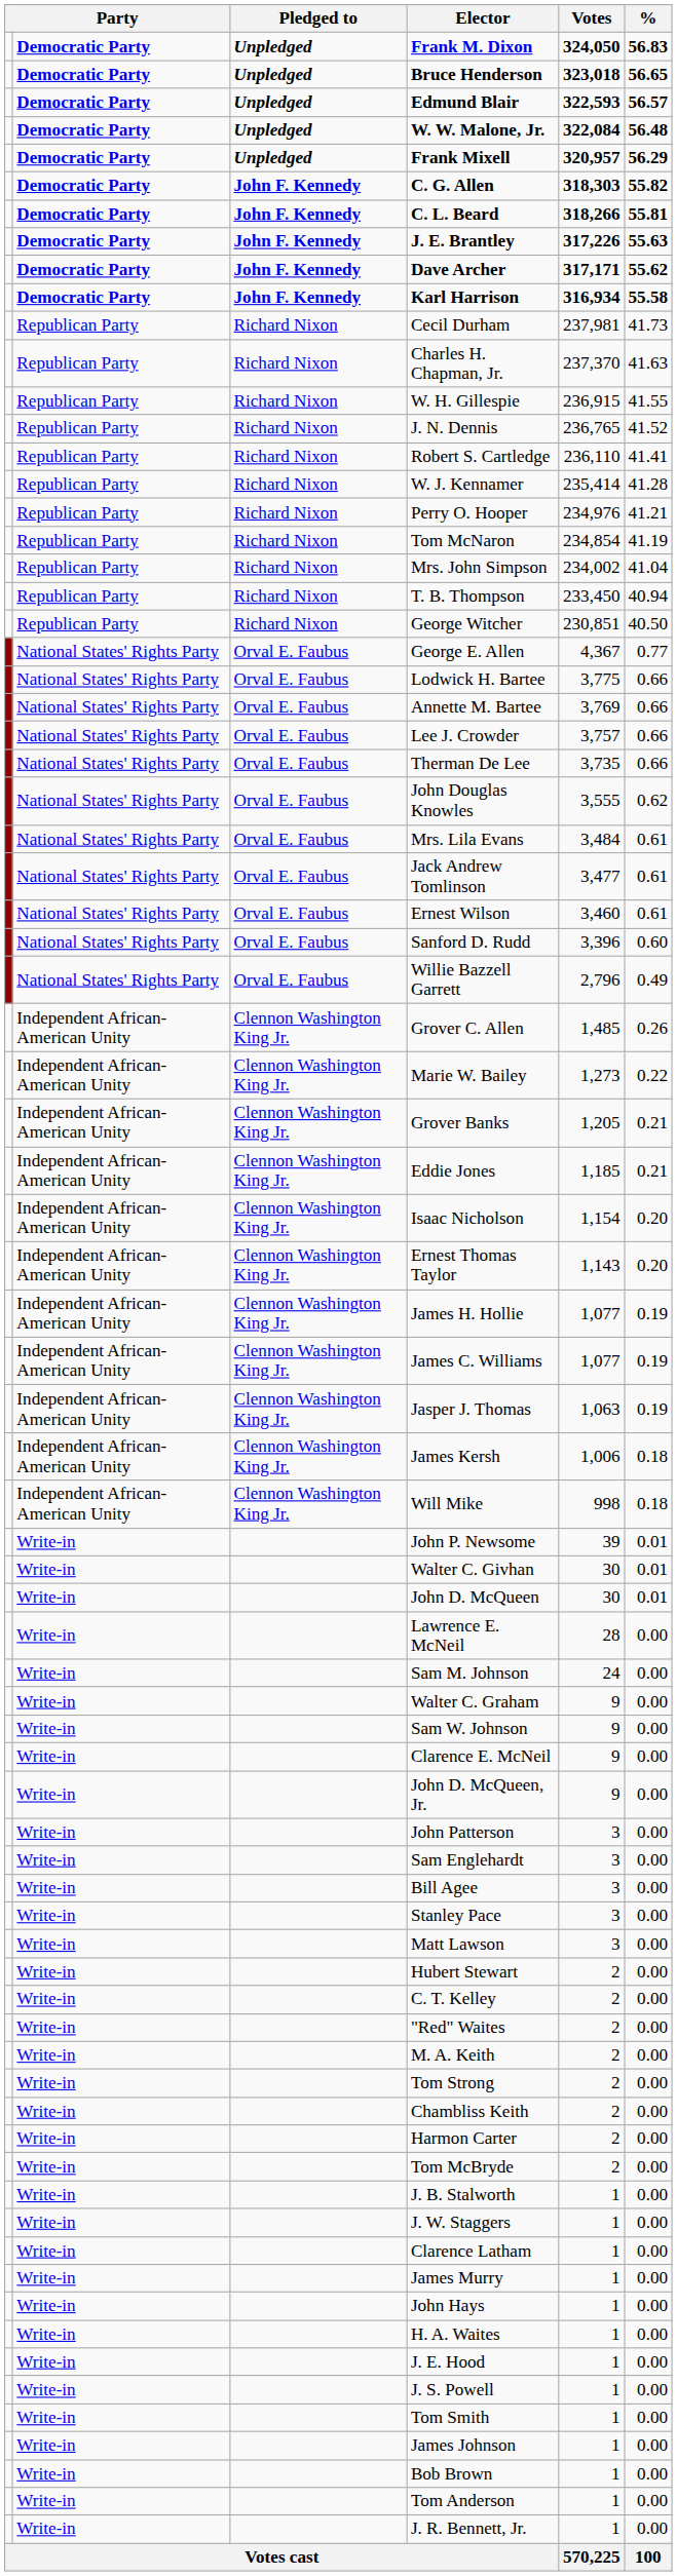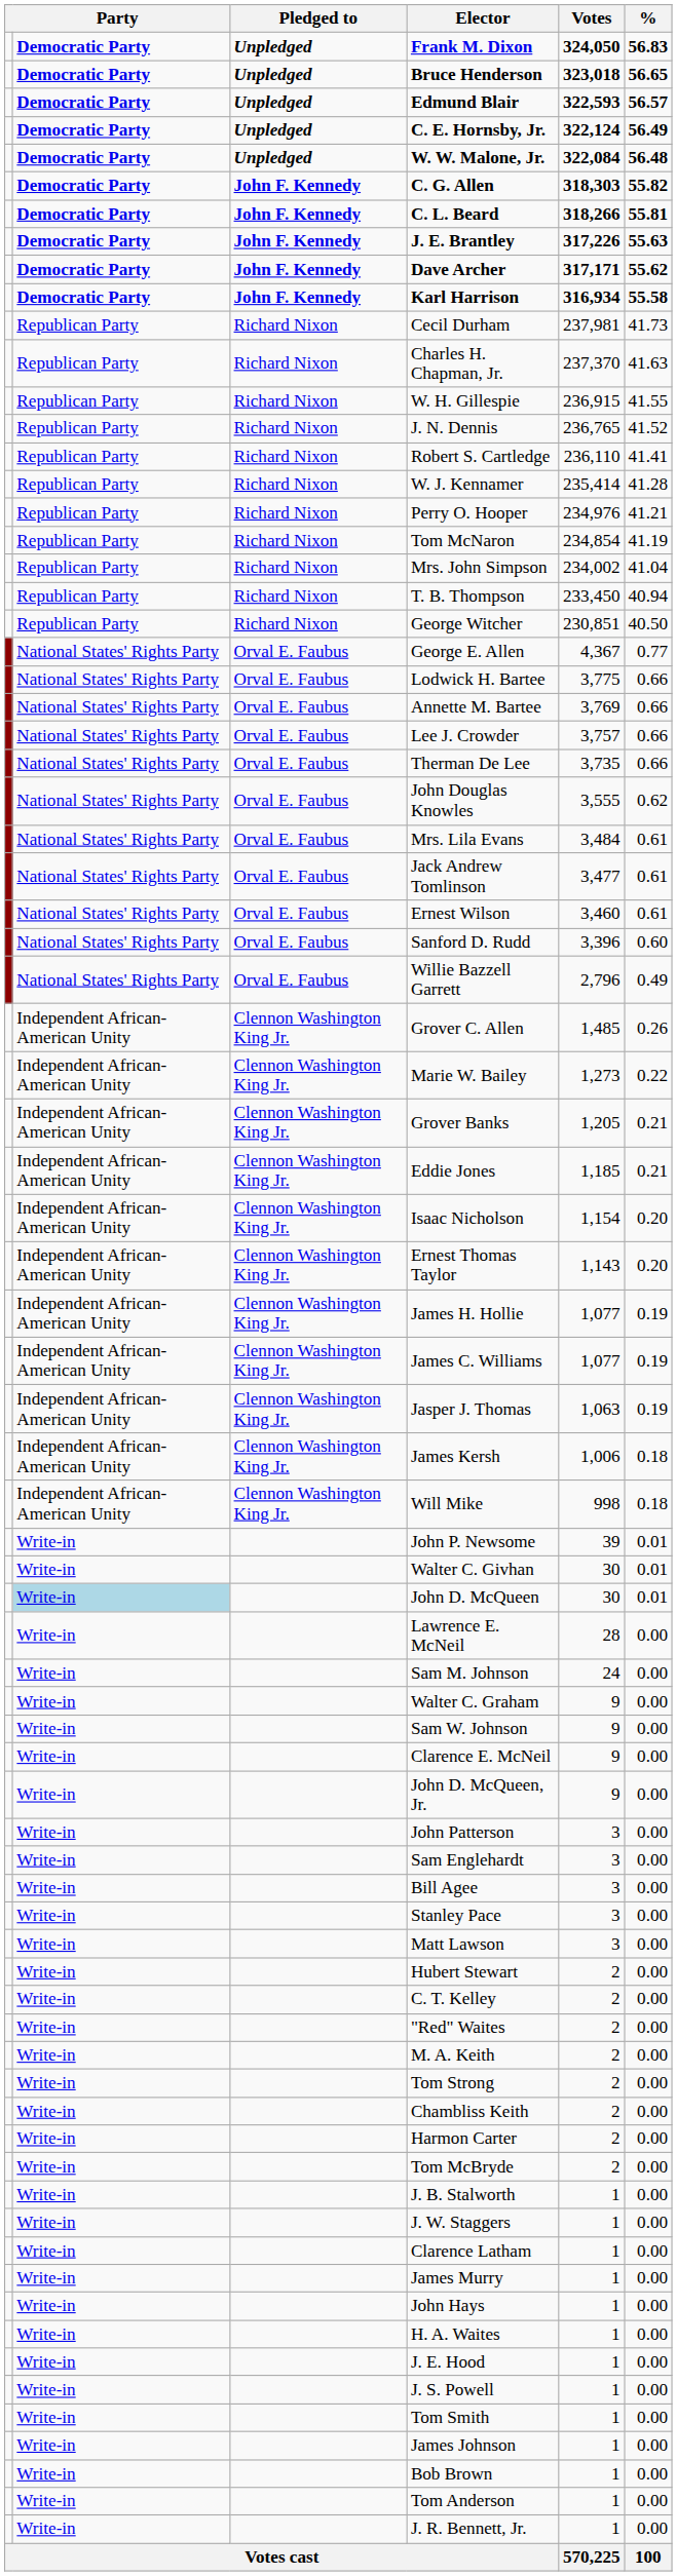+ row: Democratic Party | Unpledged | C. E. Hornsby, Jr. | 322,124 | 56.49
- row: Democratic Party | Unpledged | Frank Mixell | 320,957 | 56.29
John D. McQueen | column 2: no background -> lightblue background
